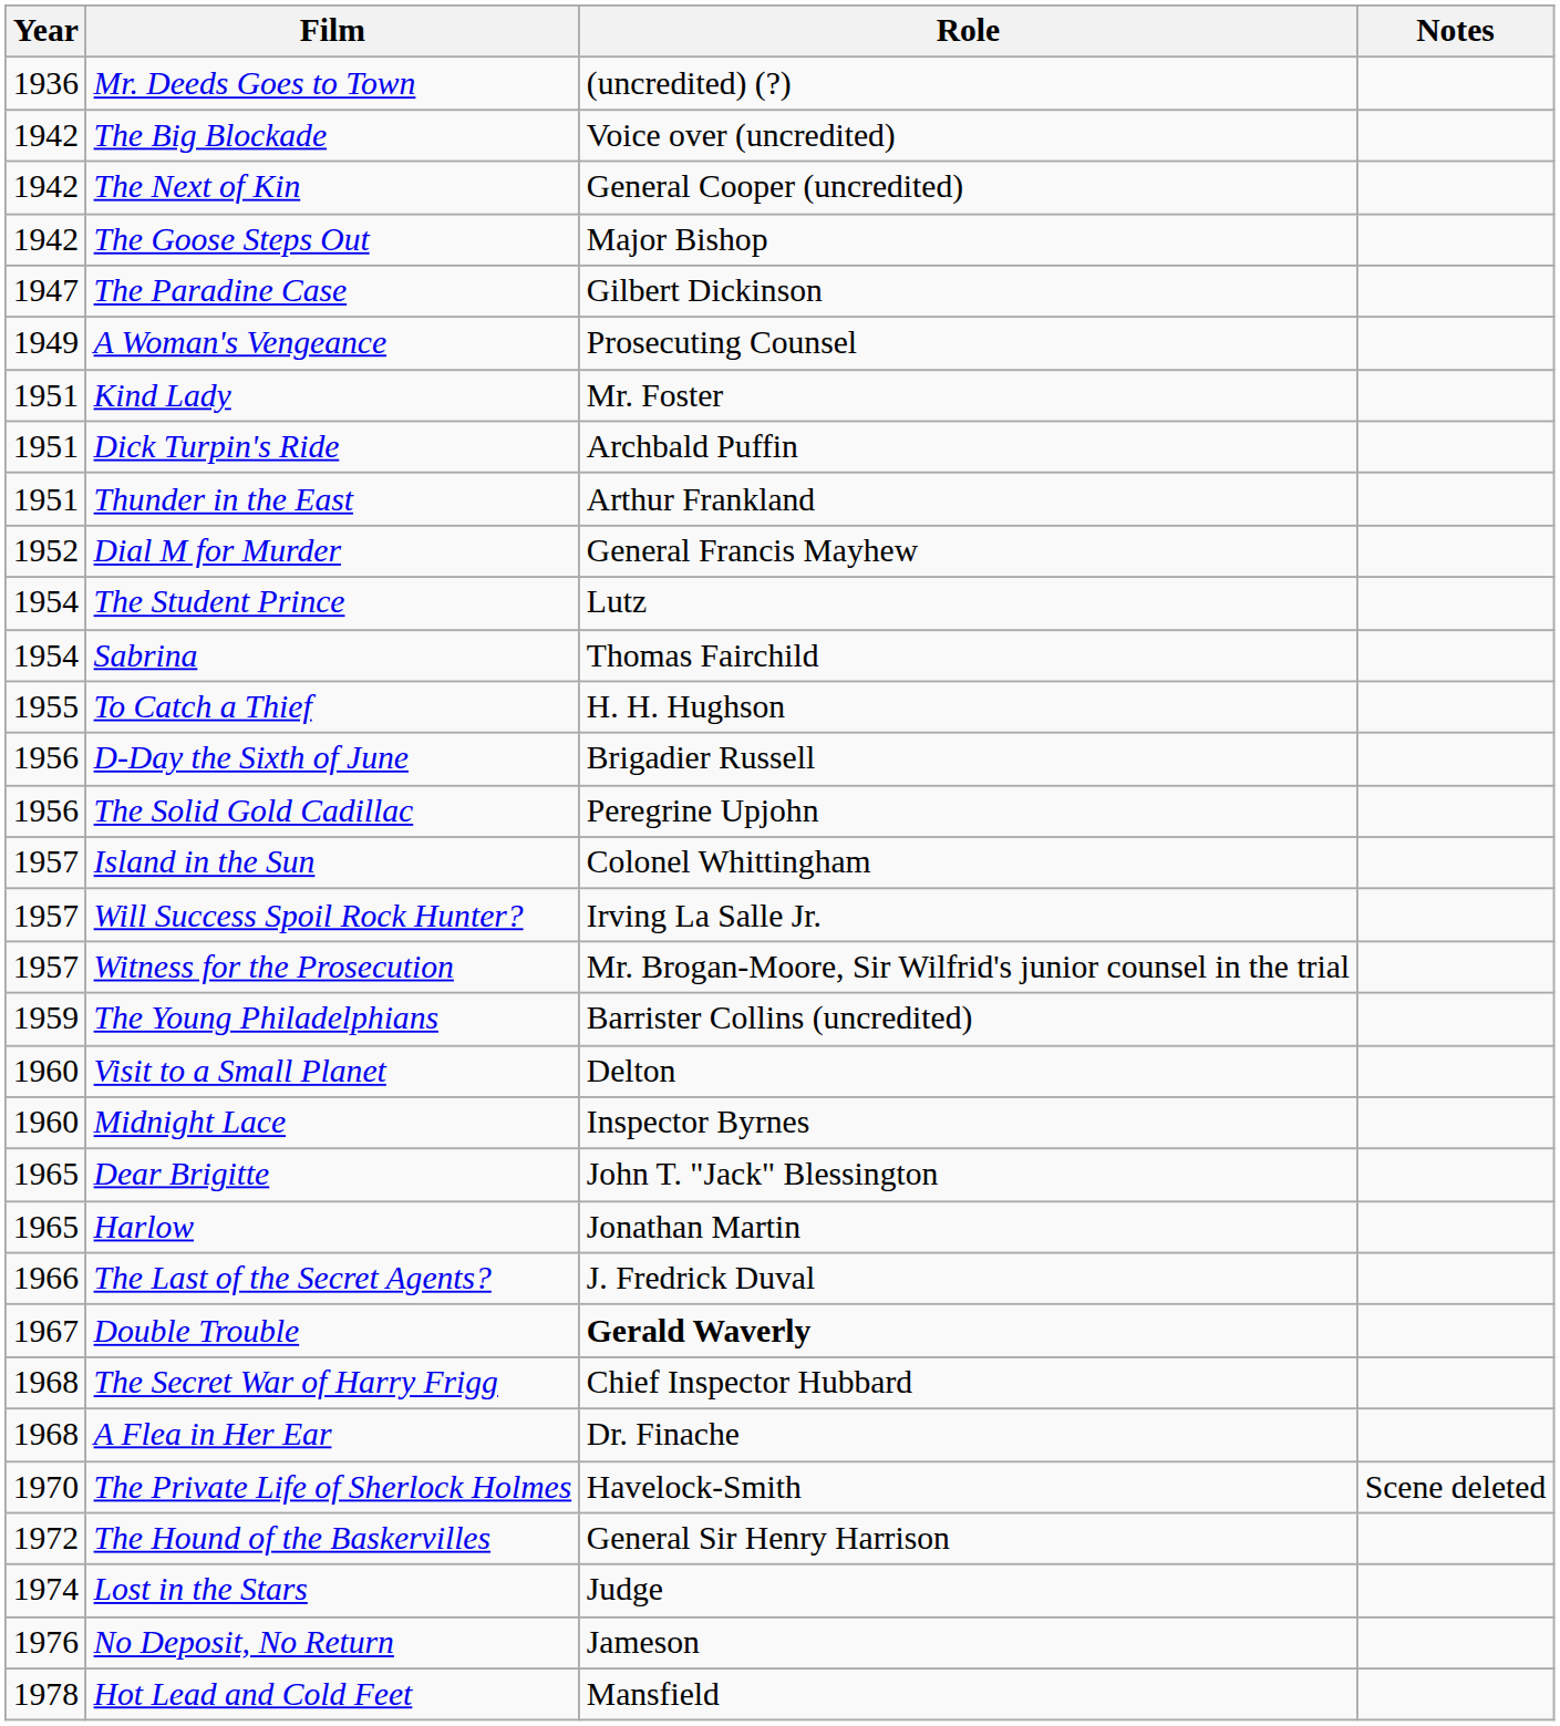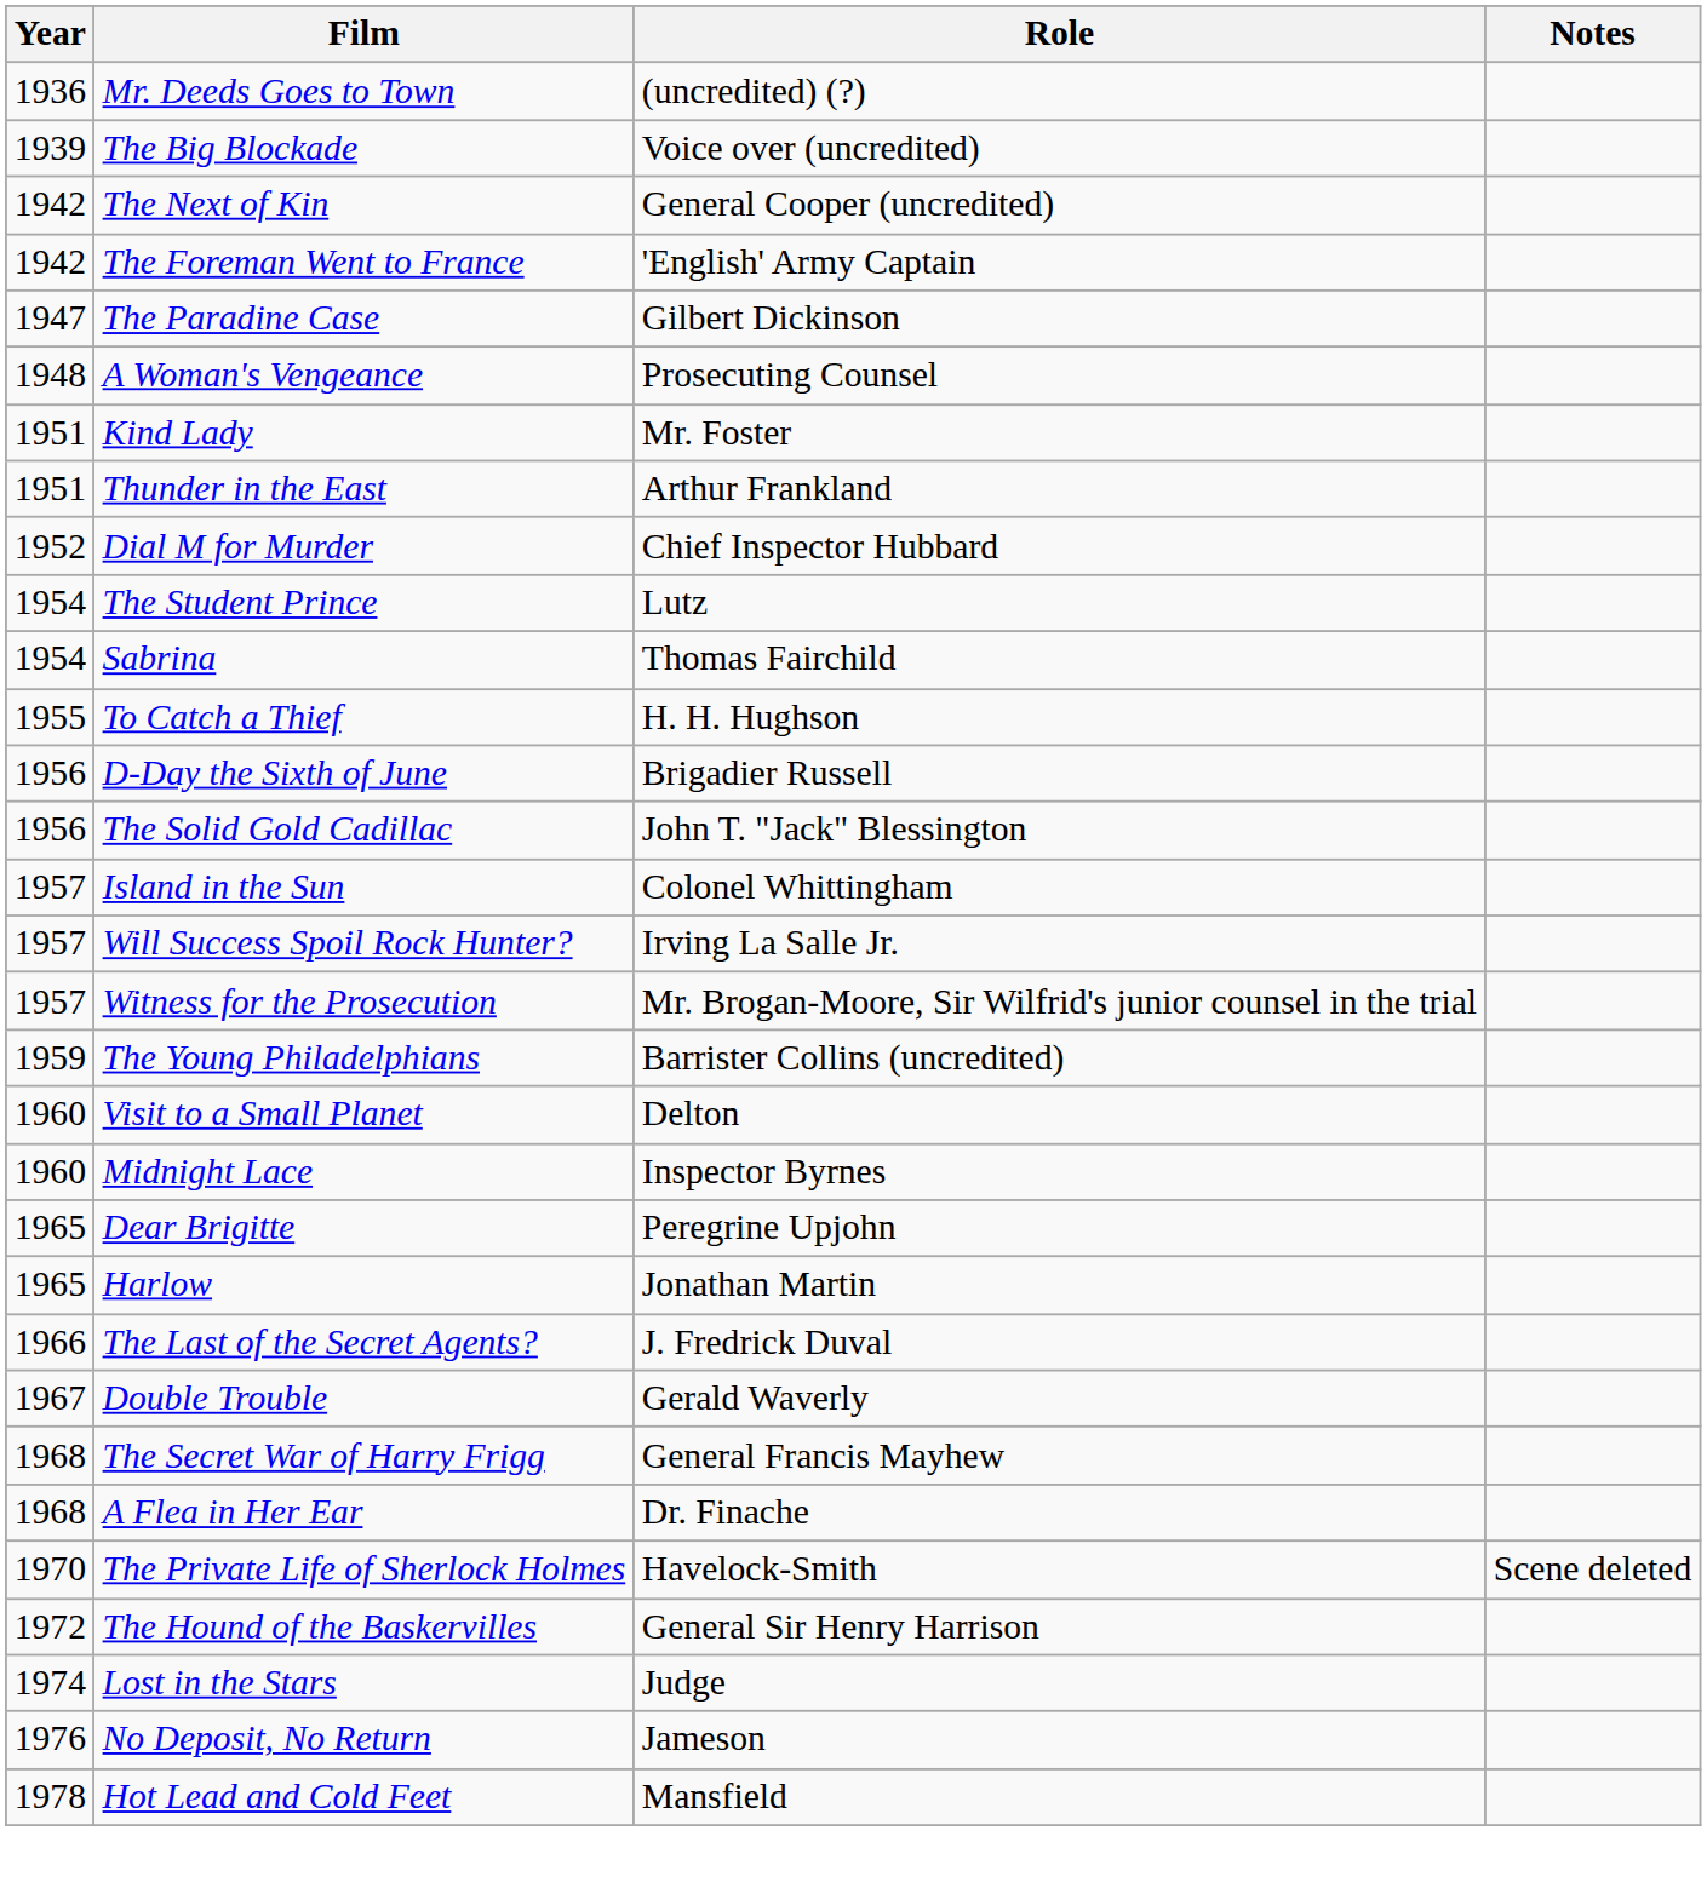The Big Blockade | Year: 1942 -> 1939
+ row: 1942 | The Foreman Went to France | 'English' Army Captain
- row: 1942 | The Goose Steps Out | Major Bishop
A Woman's Vengeance | Year: 1949 -> 1948
- row: 1951 | Dick Turpin's Ride | Archbald Puffin
Dial M for Murder | Role: General Francis Mayhew -> Chief Inspector Hubbard
The Solid Gold Cadillac | Role: Peregrine Upjohn -> John T. "Jack" Blessington
Dear Brigitte | Role: John T. "Jack" Blessington -> Peregrine Upjohn
Double Trouble | Role: bold -> normal
The Secret War of Harry Frigg | Role: Chief Inspector Hubbard -> General Francis Mayhew
